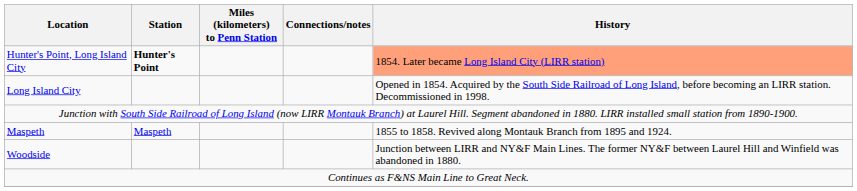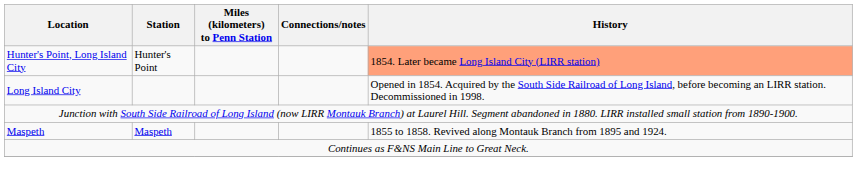Hunter's Point, Long Island City | Station: bold -> normal
- row: Woodside | Junction between LIRR and NY&F Main Lines. The former NY&F between Laurel Hill and Winfield was abandoned in 1880.
